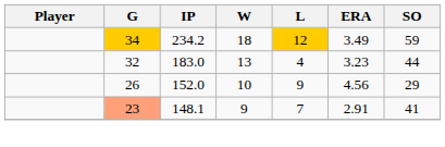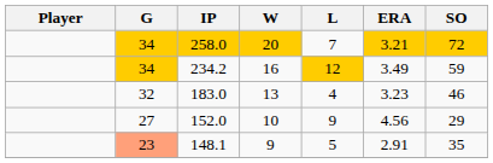+ row: 34 | 258.0 | 20 | 7 | 3.21 | 72
234.2 | W: 18 -> 16
183.0 | SO: 44 -> 46
152.0 | G: 26 -> 27
148.1 | L: 7 -> 5
148.1 | SO: 41 -> 35
